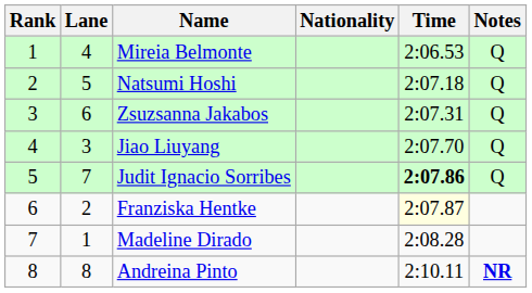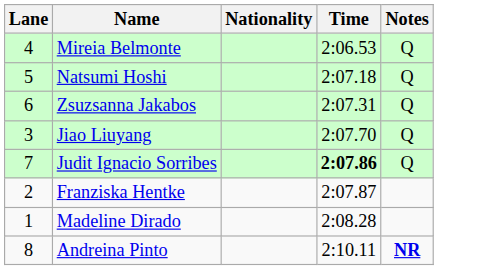- column: Rank | 1 | 2 | 3 | 4 | 5 | 6 | 7 | 8
Franziska Hentke | Time: lightyellow background -> no background
